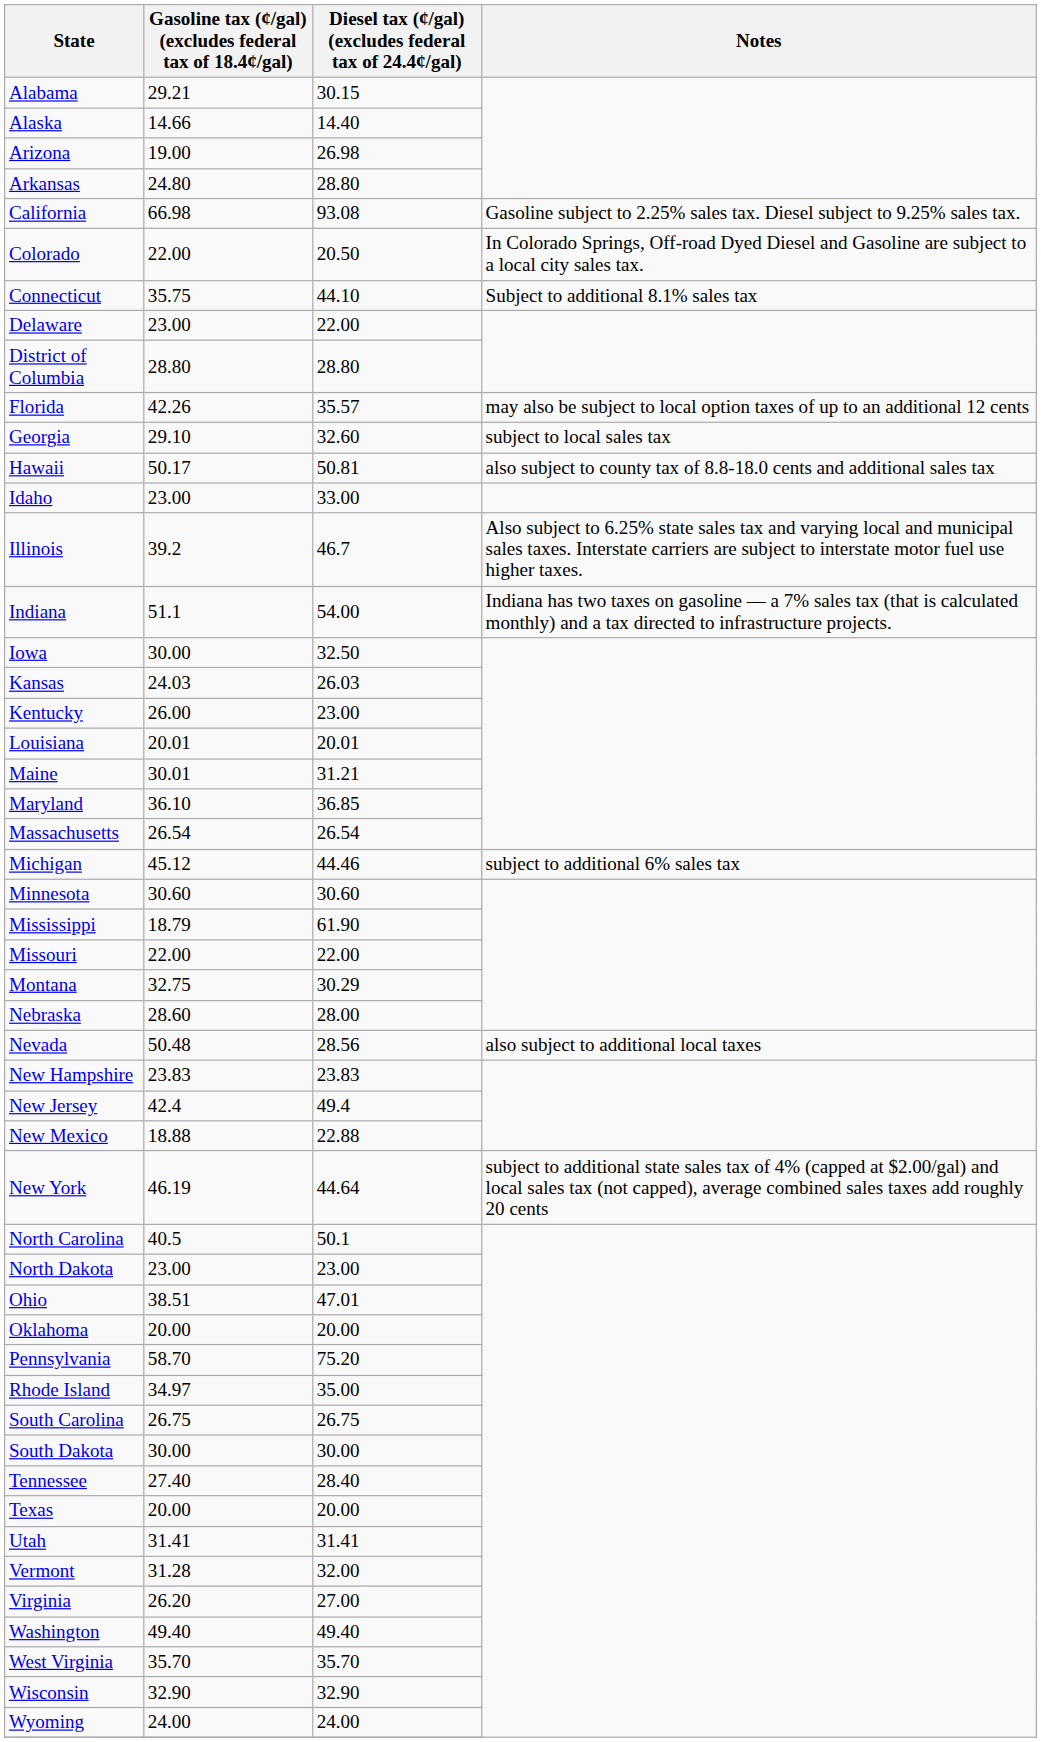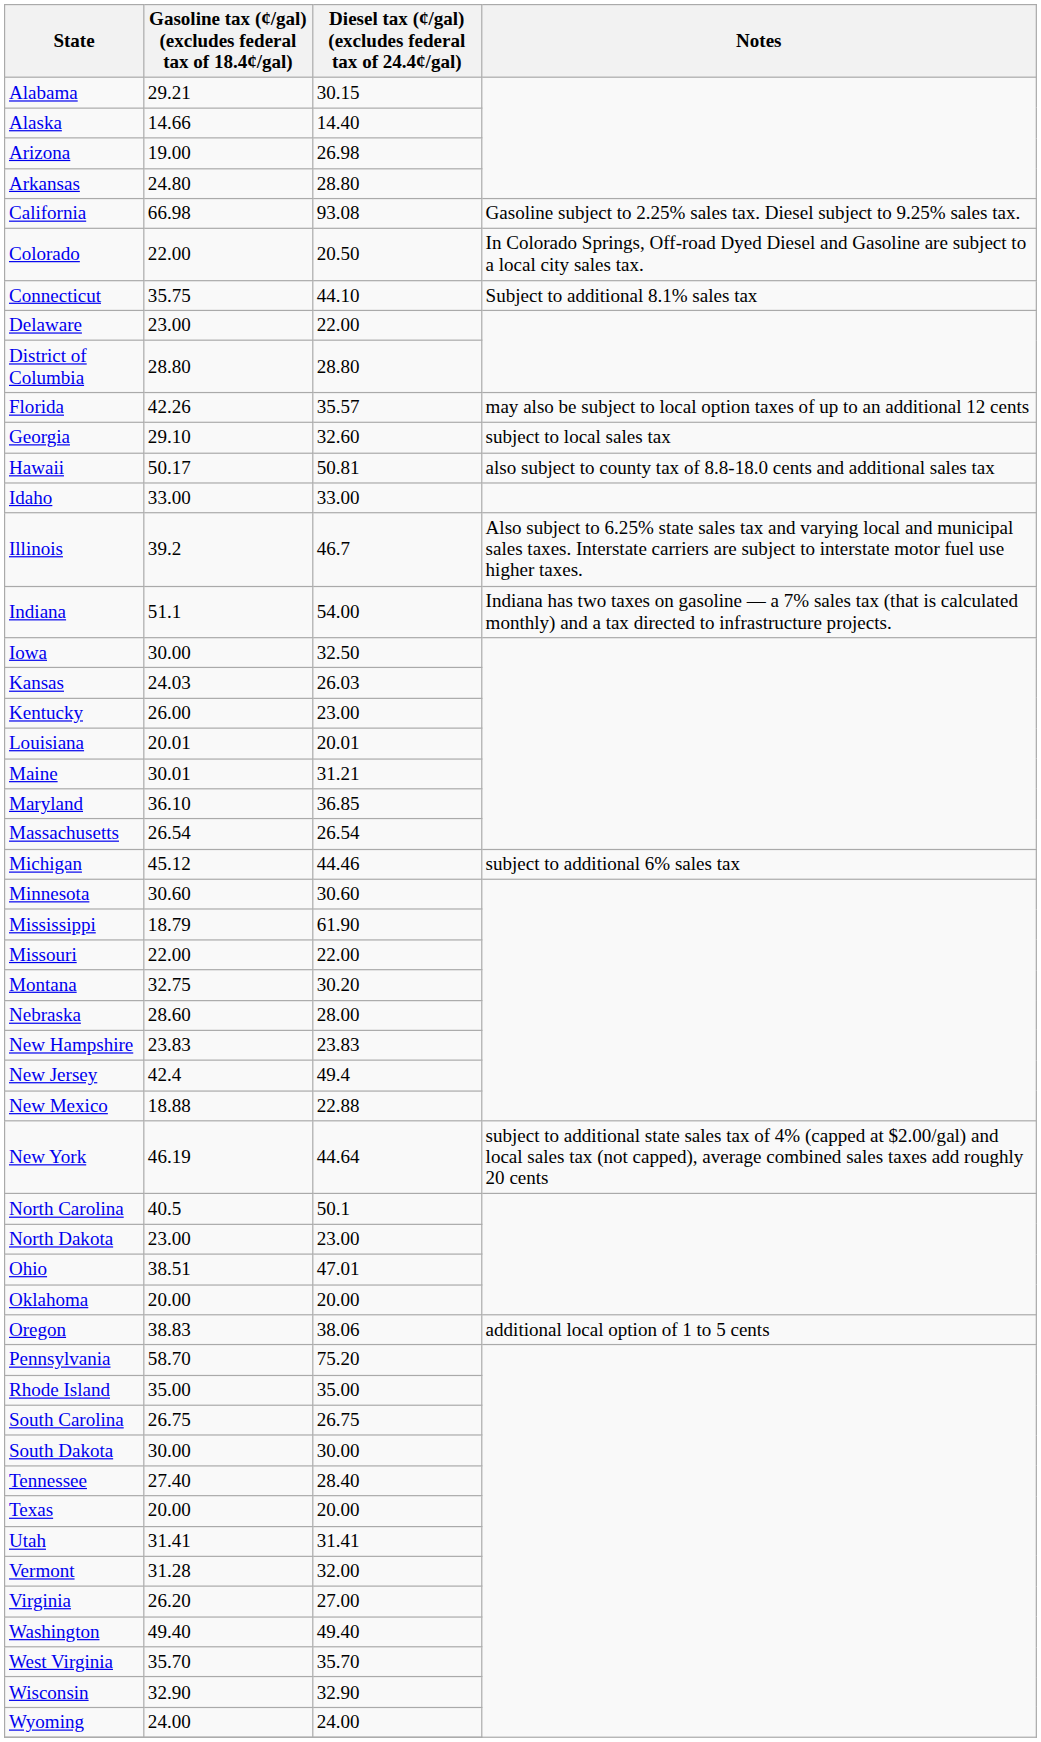Idaho | Gasoline tax (¢/gal) (excludes federal tax of 18.4¢/gal): 23.00 -> 33.00
Montana | Diesel tax (¢/gal) (excludes federal tax of 24.4¢/gal): 30.29 -> 30.20
- row: Nevada | 50.48 | 28.56 | also subject to additional local taxes
+ row: Oregon | 38.83 | 38.06 | additional local option of 1 to 5 cents
Rhode Island | Gasoline tax (¢/gal) (excludes federal tax of 18.4¢/gal): 34.97 -> 35.00
